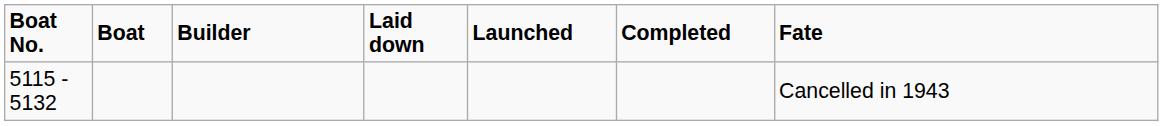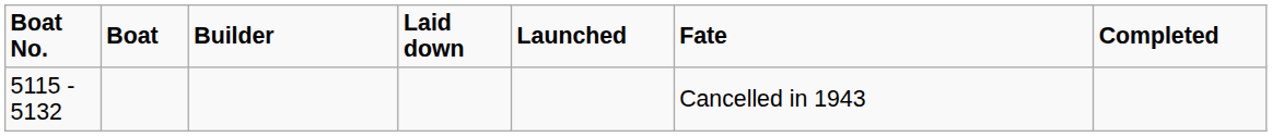columns swapped: Completed <-> Fate
